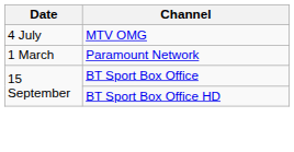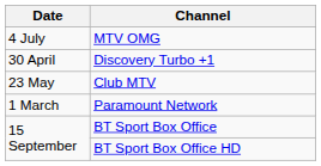+ row: 30 April | Discovery Turbo +1
+ row: 23 May | Club MTV
